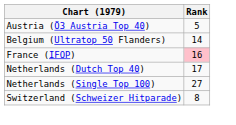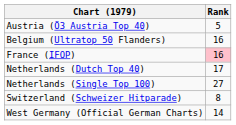Belgium (Ultratop 50 Flanders) | Rank: 14 -> 16
+ row: West Germany (Official German Charts) | 14
